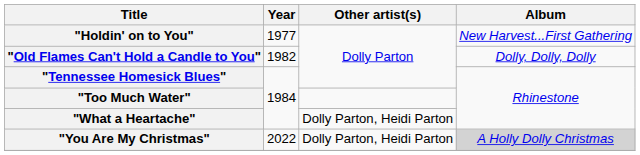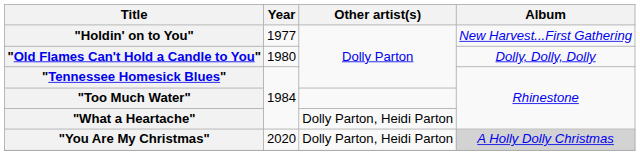"Old Flames Can't Hold a Candle to You" | Year: 1982 -> 1980
"You Are My Christmas" | Year: 2022 -> 2020
